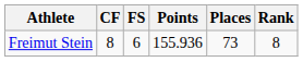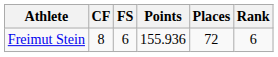Freimut Stein | Places: 73 -> 72
Freimut Stein | Rank: 8 -> 6
